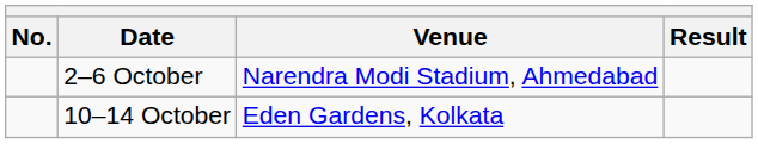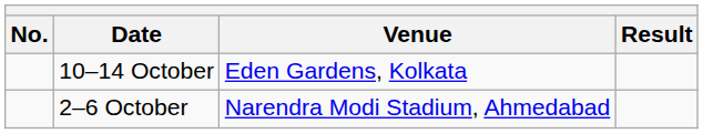rows swapped: 2–6 October <-> 10–14 October
